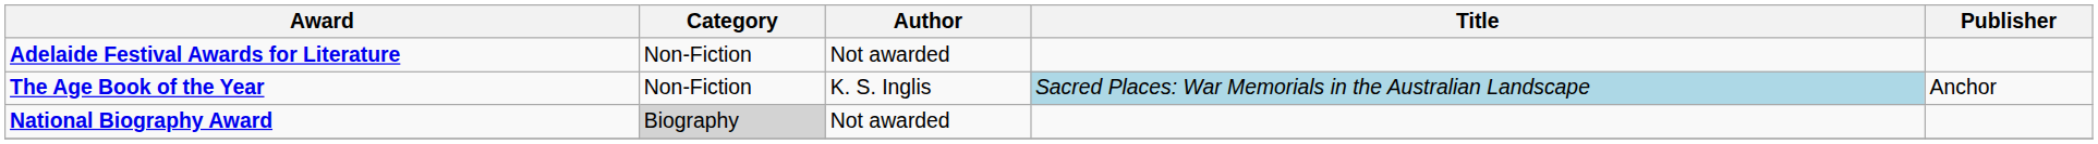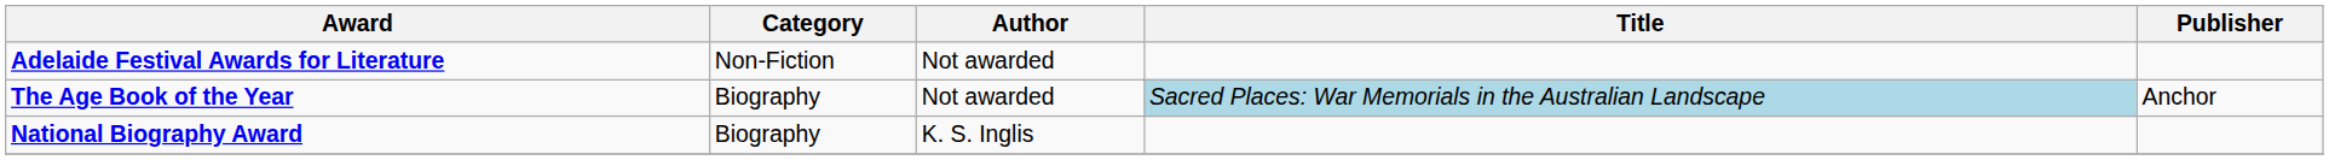The Age Book of the Year | Category: Non-Fiction -> Biography
The Age Book of the Year | Author: K. S. Inglis -> Not awarded
National Biography Award | Category: lightgrey background -> no background
National Biography Award | Author: Not awarded -> K. S. Inglis
